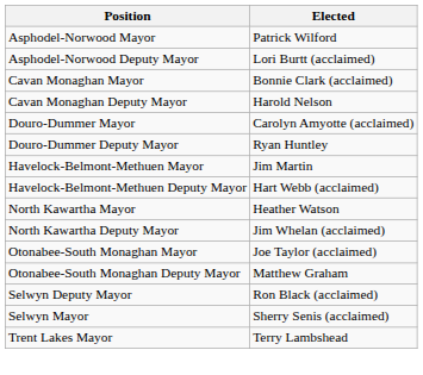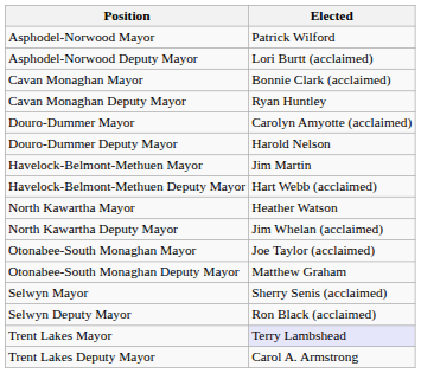Cavan Monaghan Deputy Mayor | Elected: Harold Nelson -> Ryan Huntley
Douro-Dummer Deputy Mayor | Elected: Ryan Huntley -> Harold Nelson
rows swapped: Selwyn Mayor <-> Selwyn Deputy Mayor
Trent Lakes Mayor | Elected: no background -> lavender background
+ row: Trent Lakes Deputy Mayor | Carol A. Armstrong
